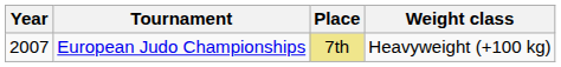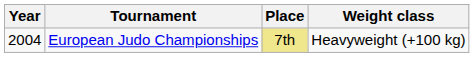European Judo Championships | Year: 2007 -> 2004
